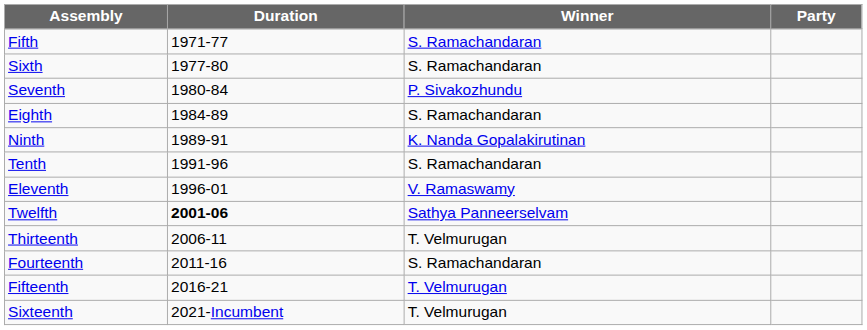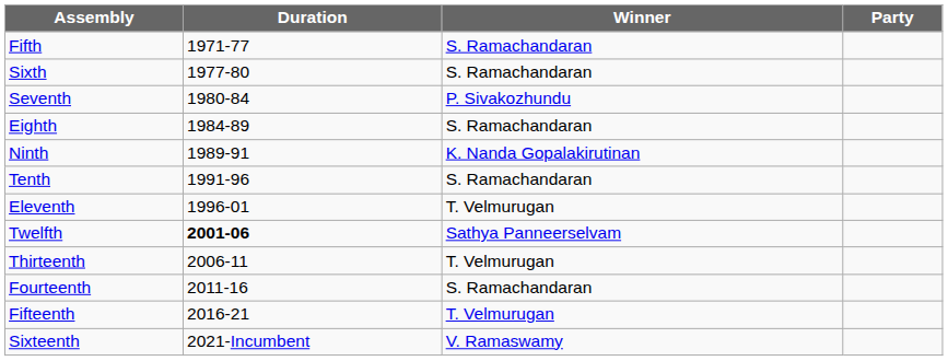Eleventh | Winner: V. Ramaswamy -> T. Velmurugan
Sixteenth | Winner: T. Velmurugan -> V. Ramaswamy
